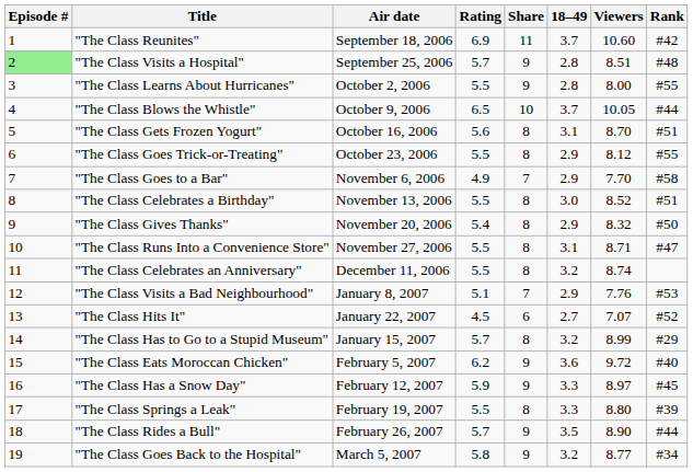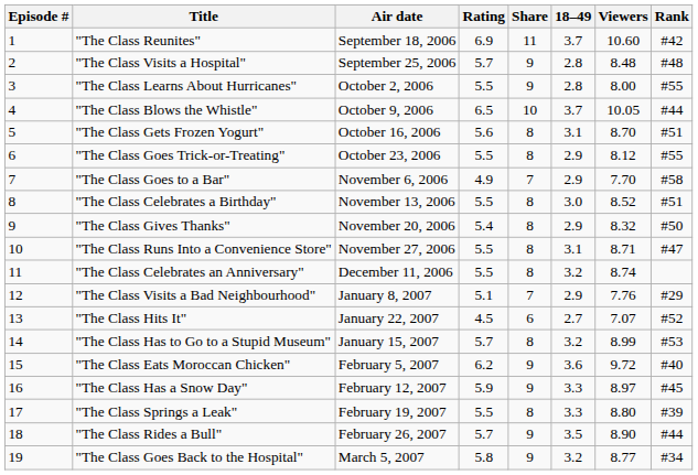"The Class Visits a Hospital" | Episode #: lightgreen background -> no background
"The Class Visits a Hospital" | Viewers: 8.51 -> 8.48
"The Class Visits a Bad Neighbourhood" | Rank: #53 -> #29
"The Class Has to Go to a Stupid Museum" | Rank: #29 -> #53
